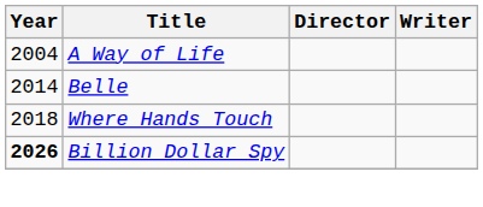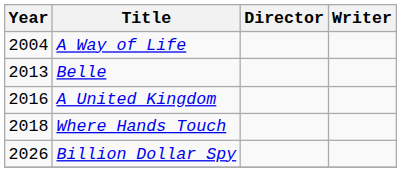Belle | Year: 2014 -> 2013
+ row: 2016 | A United Kingdom
Billion Dollar Spy | Year: bold -> normal
